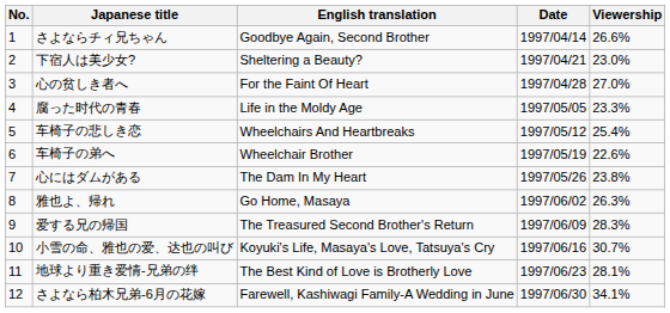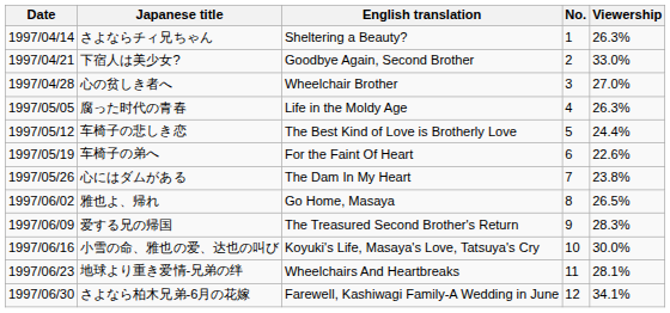columns swapped: No. <-> Date
さよならチィ兄ちゃん | English translation: Goodbye Again, Second Brother -> Sheltering a Beauty?
さよならチィ兄ちゃん | Viewership: 26.6% -> 26.3%
下宿人は美少女? | English translation: Sheltering a Beauty? -> Goodbye Again, Second Brother
下宿人は美少女? | Viewership: 23.0% -> 33.0%
心の贫しき者へ | English translation: For the Faint Of Heart -> Wheelchair Brother
腐った时代の青春 | Viewership: 23.3% -> 26.3%
车椅子の悲しき恋 | English translation: Wheelchairs And Heartbreaks -> The Best Kind of Love is Brotherly Love
车椅子の悲しき恋 | Viewership: 25.4% -> 24.4%
车椅子の弟へ | English translation: Wheelchair Brother -> For the Faint Of Heart
雅也よ、帰れ | Viewership: 26.3% -> 26.5%
小雪の命、雅也の爱、达也の叫び | Viewership: 30.7% -> 30.0%
地球より重き爱情-兄弟の绊 | English translation: The Best Kind of Love is Brotherly Love -> Wheelchairs And Heartbreaks
